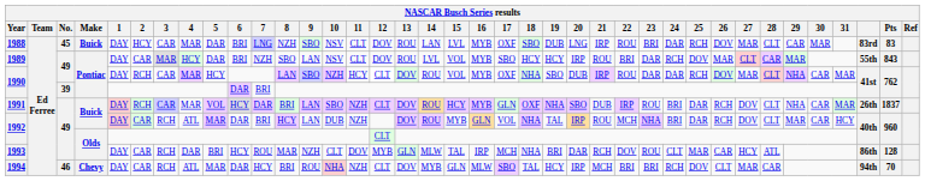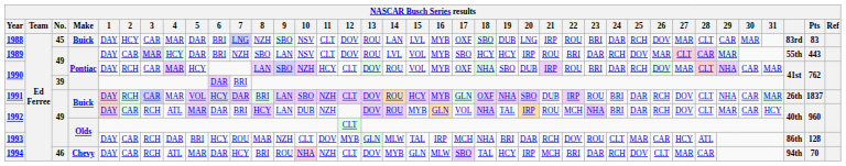1989 | Pts: 843 -> 443
1990 / 49 | 23: DAR -> BRI
1994 | 23: BRI -> DAR
